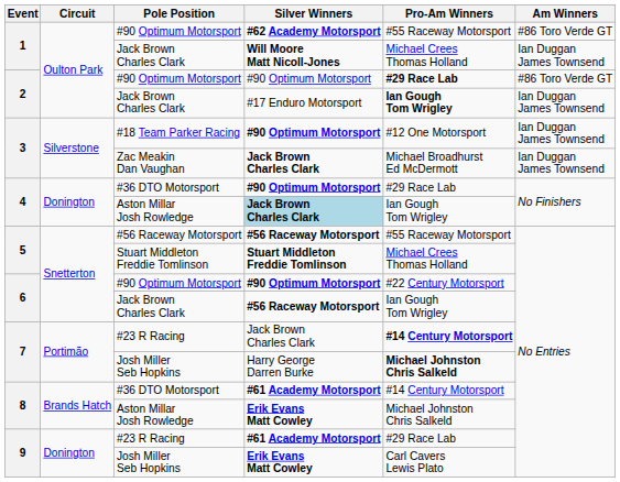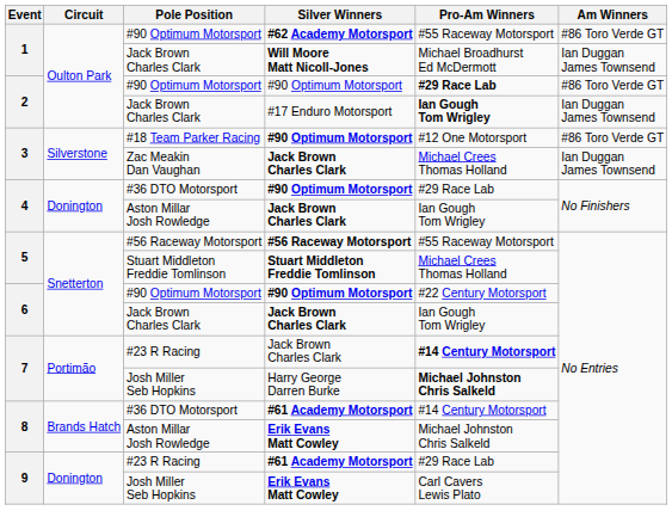1 / Jack Brown Charles Clark | Pro-Am Winners: Michael Crees Thomas Holland -> Michael Broadhurst Ed McDermott
#18 Team Parker Racing | Am Winners: Ian Duggan James Townsend -> #86 Toro Verde GT
Zac Meakin Dan Vaughan | Pro-Am Winners: Michael Broadhurst Ed McDermott -> Michael Crees Thomas Holland
4 / Aston Millar Josh Rowledge | Silver Winners: lightblue background -> no background
6 / Jack Brown Charles Clark | Silver Winners: #56 Raceway Motorsport -> Jack Brown Charles Clark
